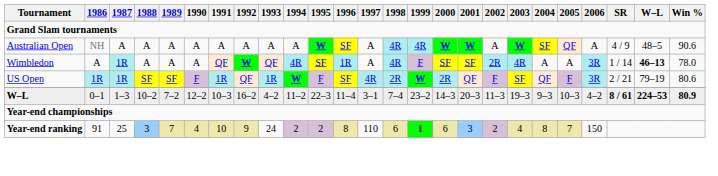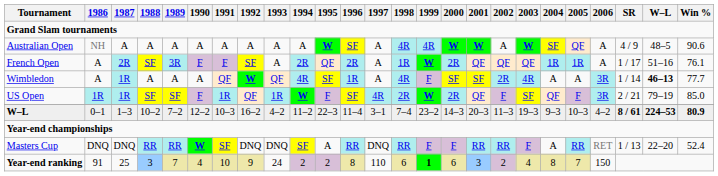+ row: French Open | A | 2R | SF | 3R | F | F | SF | A | 2R | QF | 2R | A | 1R | W | 2R | QF | QF | QF | 1R | 1R | A | 1 / 17 | 51–16 | 76.1
Wimbledon | Win %: 78.0 -> 77.7
US Open | Win %: 80.6 -> 85.0
+ row: Masters Cup | DNQ | DNQ | RR | RR | W | SF | DNQ | DNQ | SF | A | RR | DNQ | RR | F | F | RR | RR | F | A | RR | RET | 1 / 13 | 22–20 | 52.4
